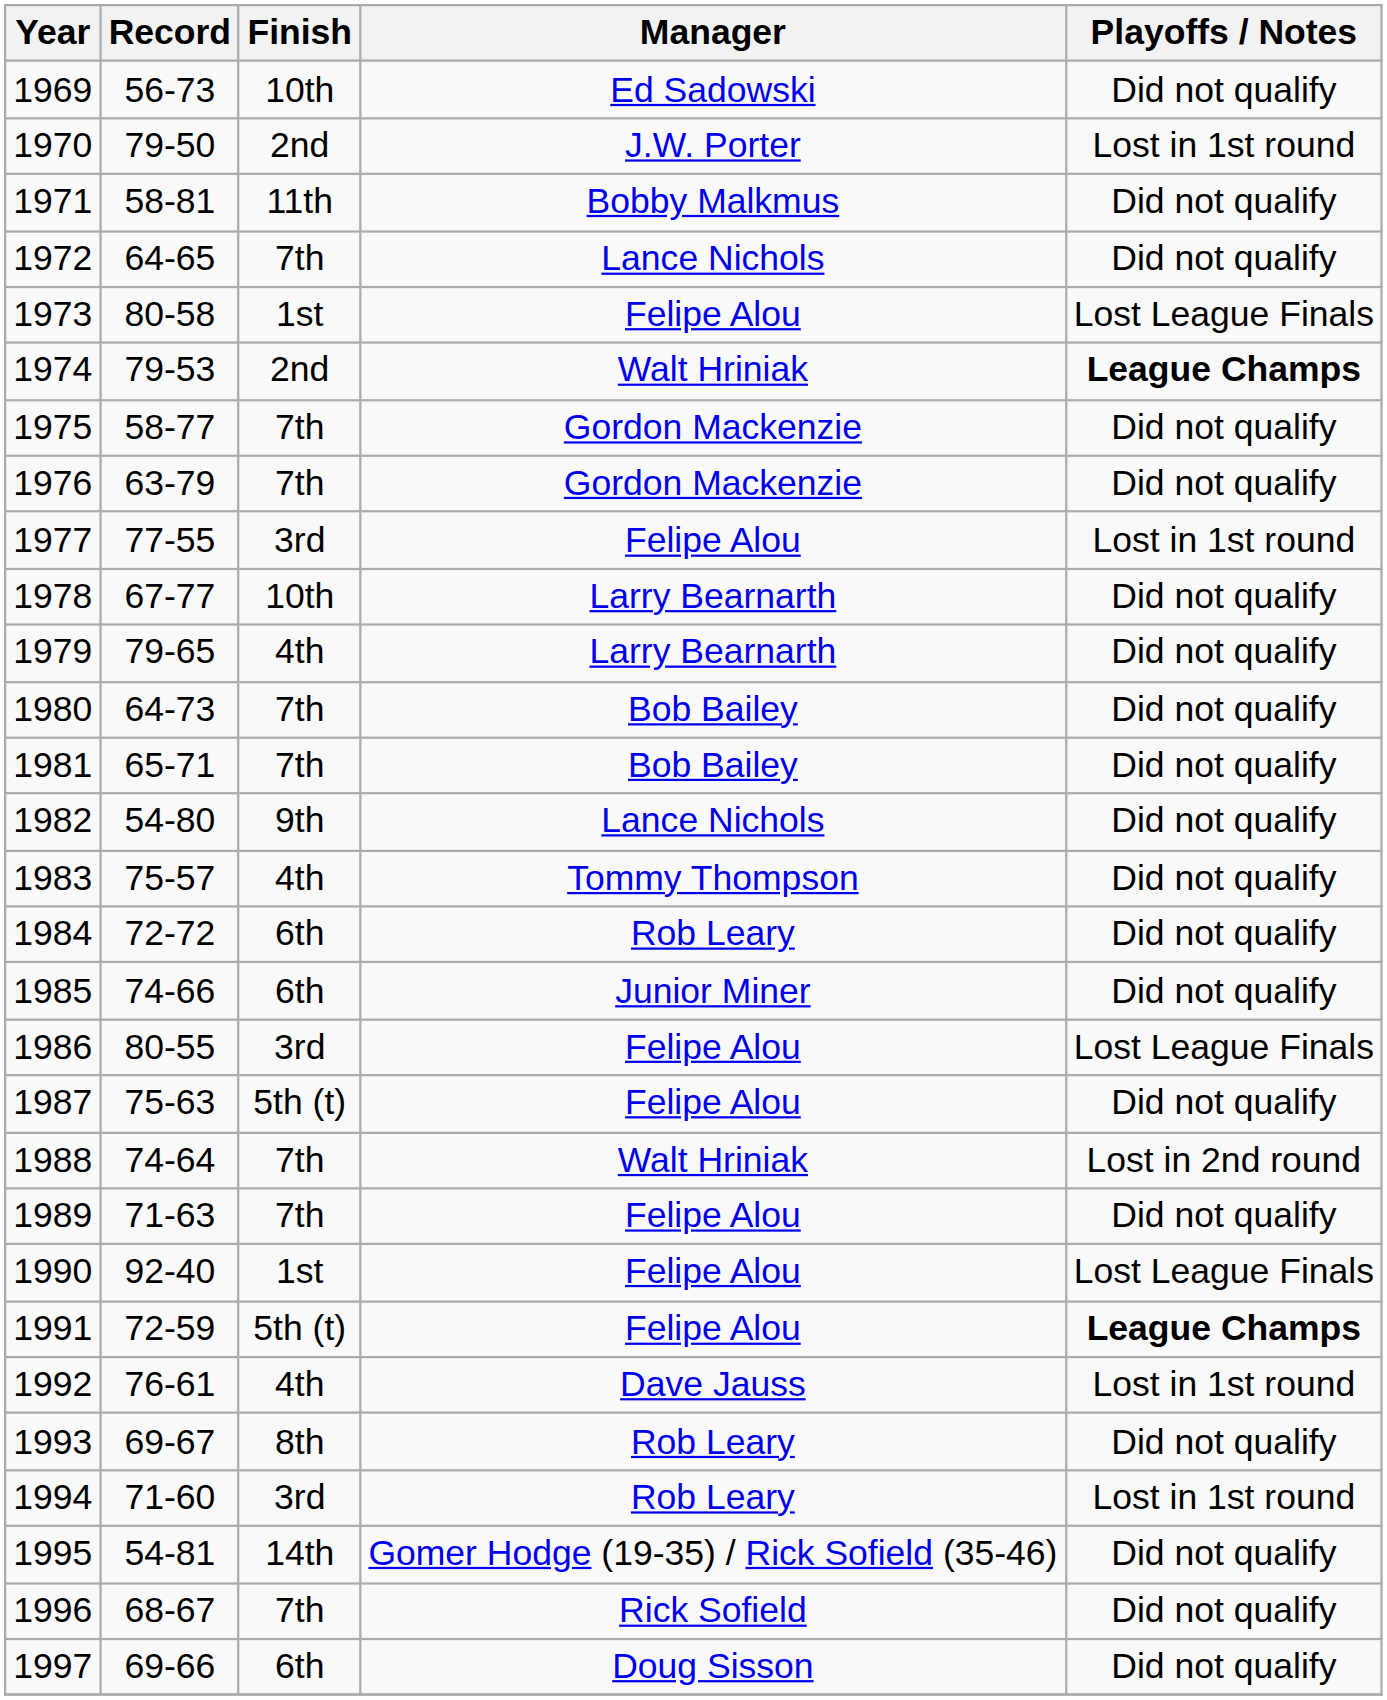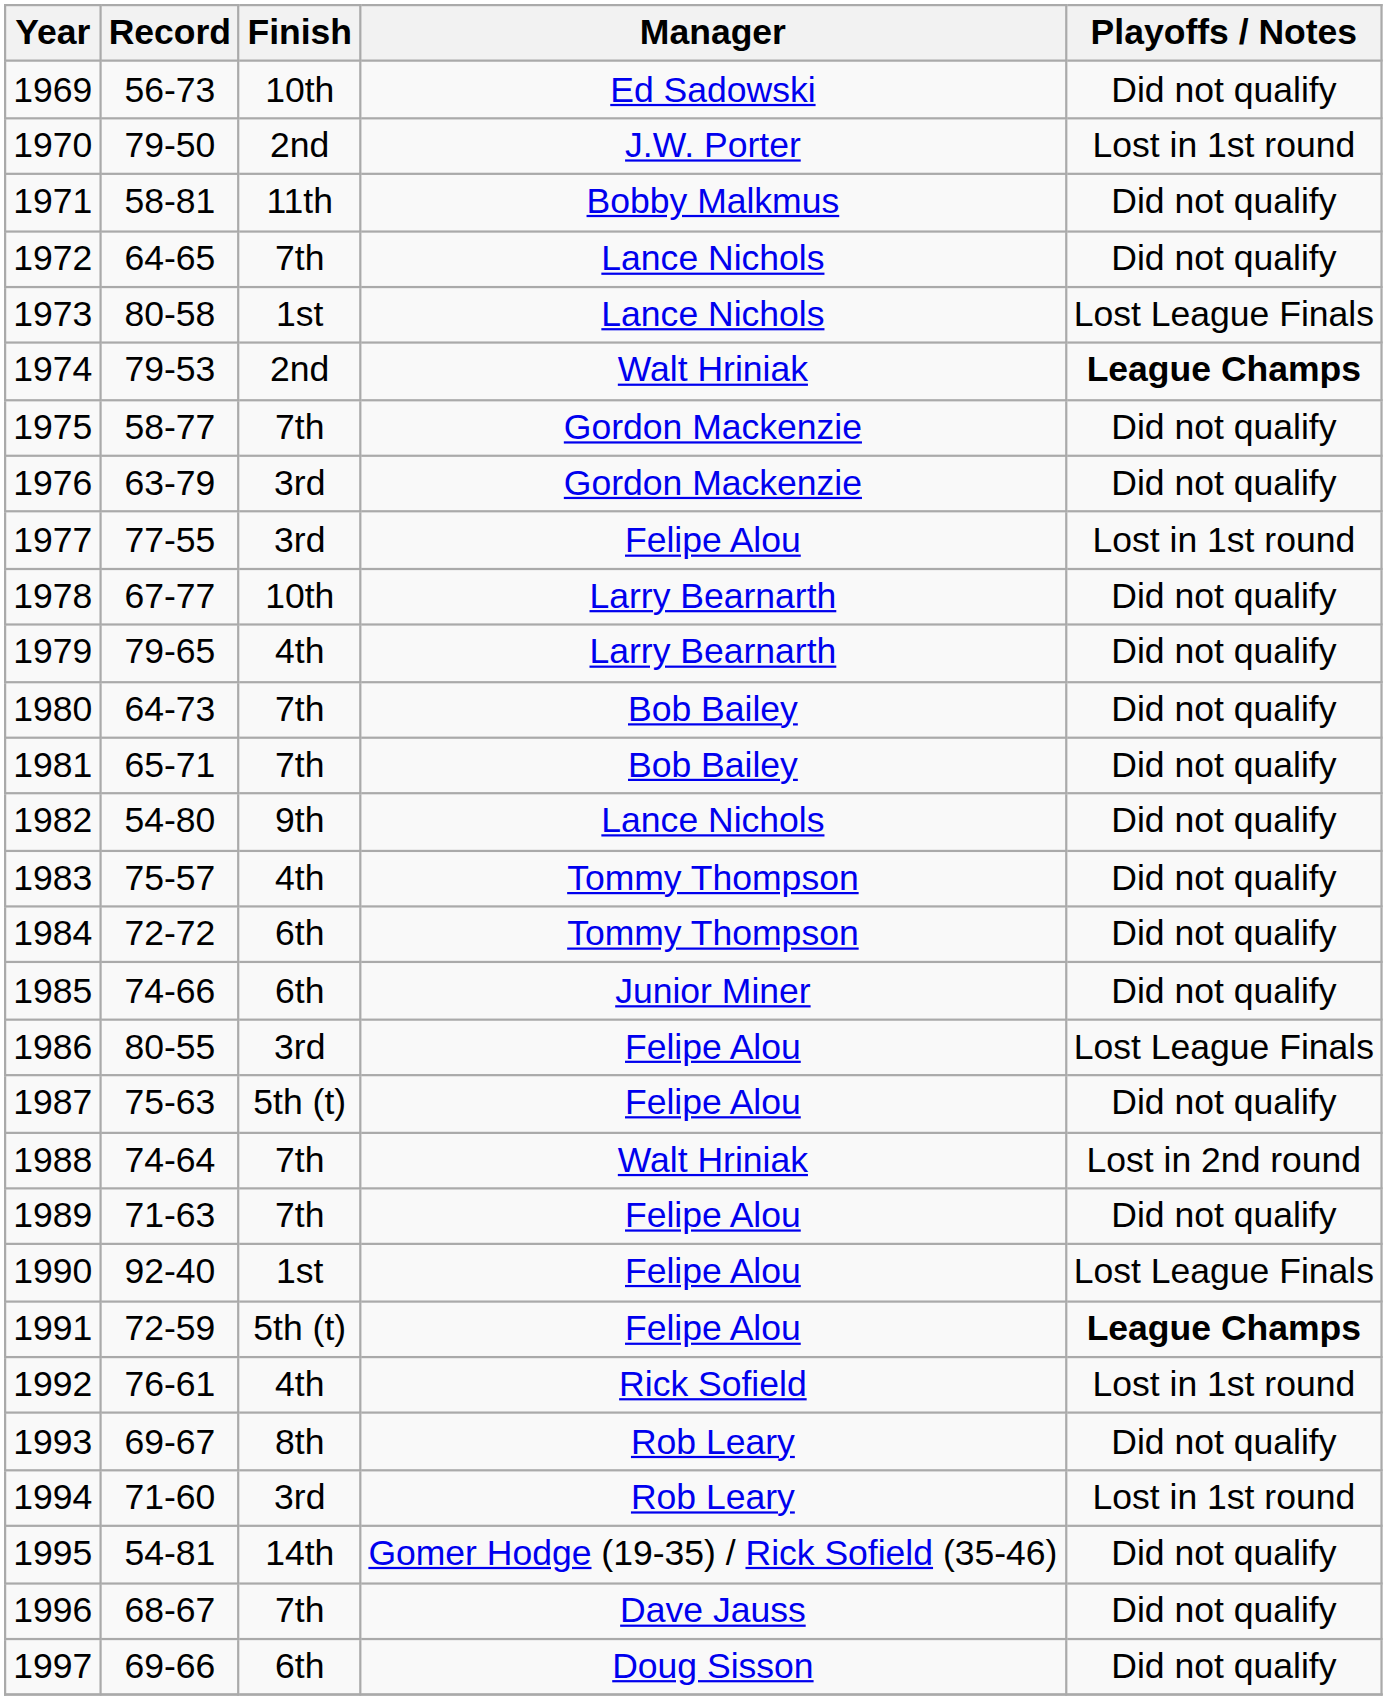1973 | Manager: Felipe Alou -> Lance Nichols
1976 | Finish: 7th -> 3rd
1984 | Manager: Rob Leary -> Tommy Thompson
1992 | Manager: Dave Jauss -> Rick Sofield
1996 | Manager: Rick Sofield -> Dave Jauss
